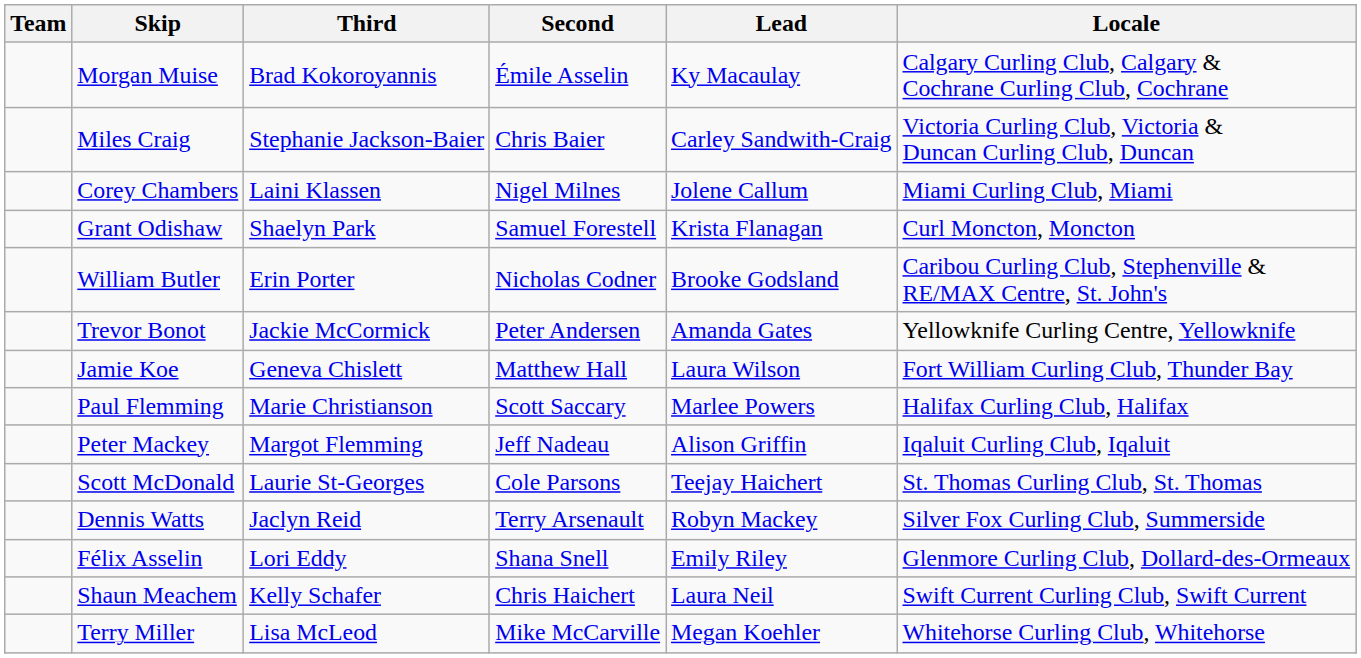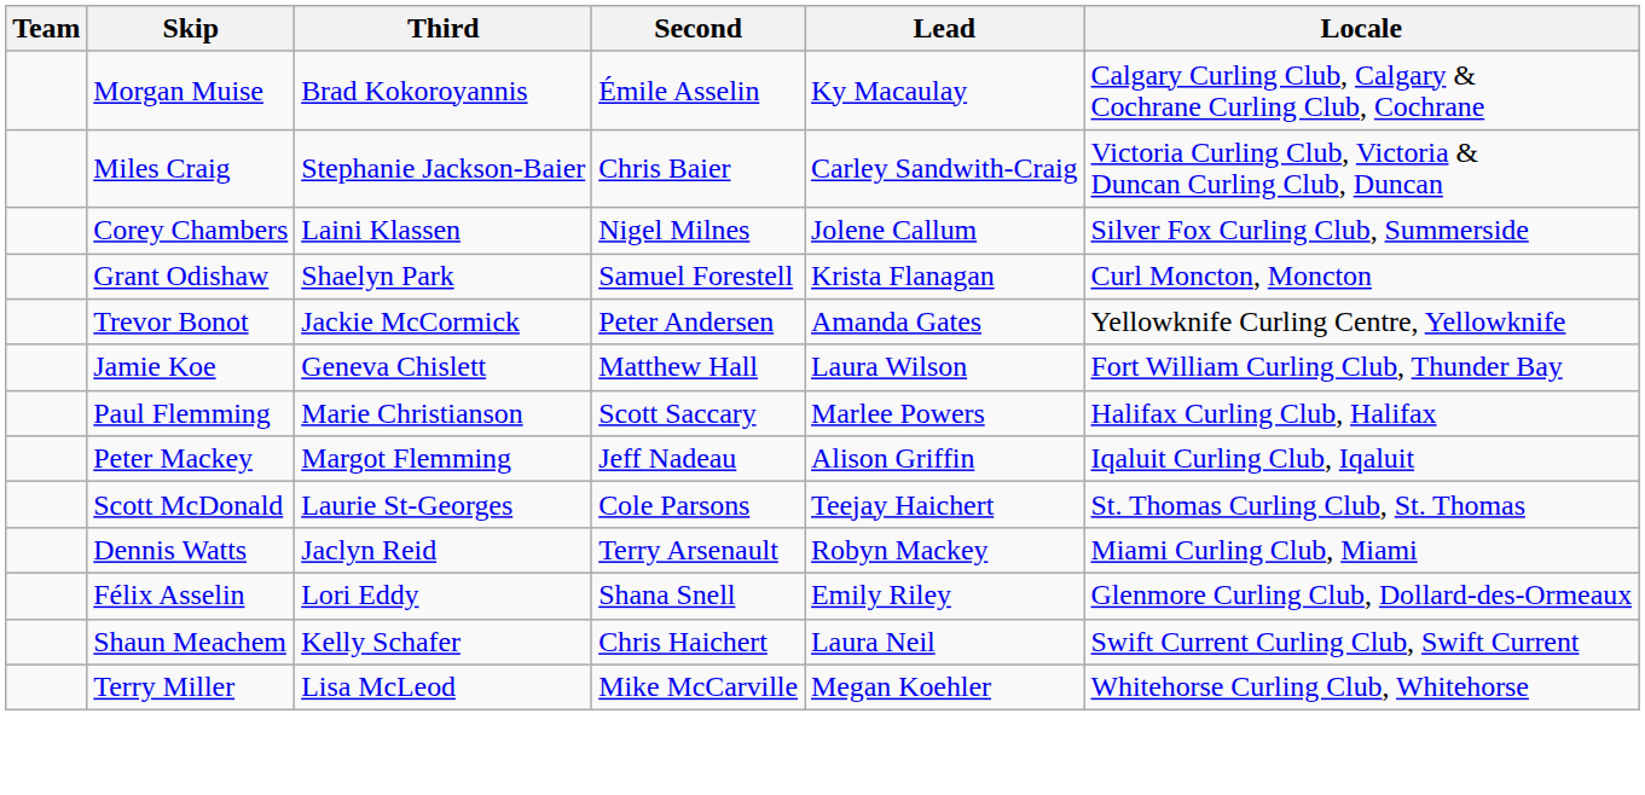Corey Chambers | Locale: Miami Curling Club, Miami -> Silver Fox Curling Club, Summerside
- row: William Butler | Erin Porter | Nicholas Codner | Brooke Godsland | Caribou Curling Club, Stephenville & RE/MAX Centre, St. John's
Dennis Watts | Locale: Silver Fox Curling Club, Summerside -> Miami Curling Club, Miami
